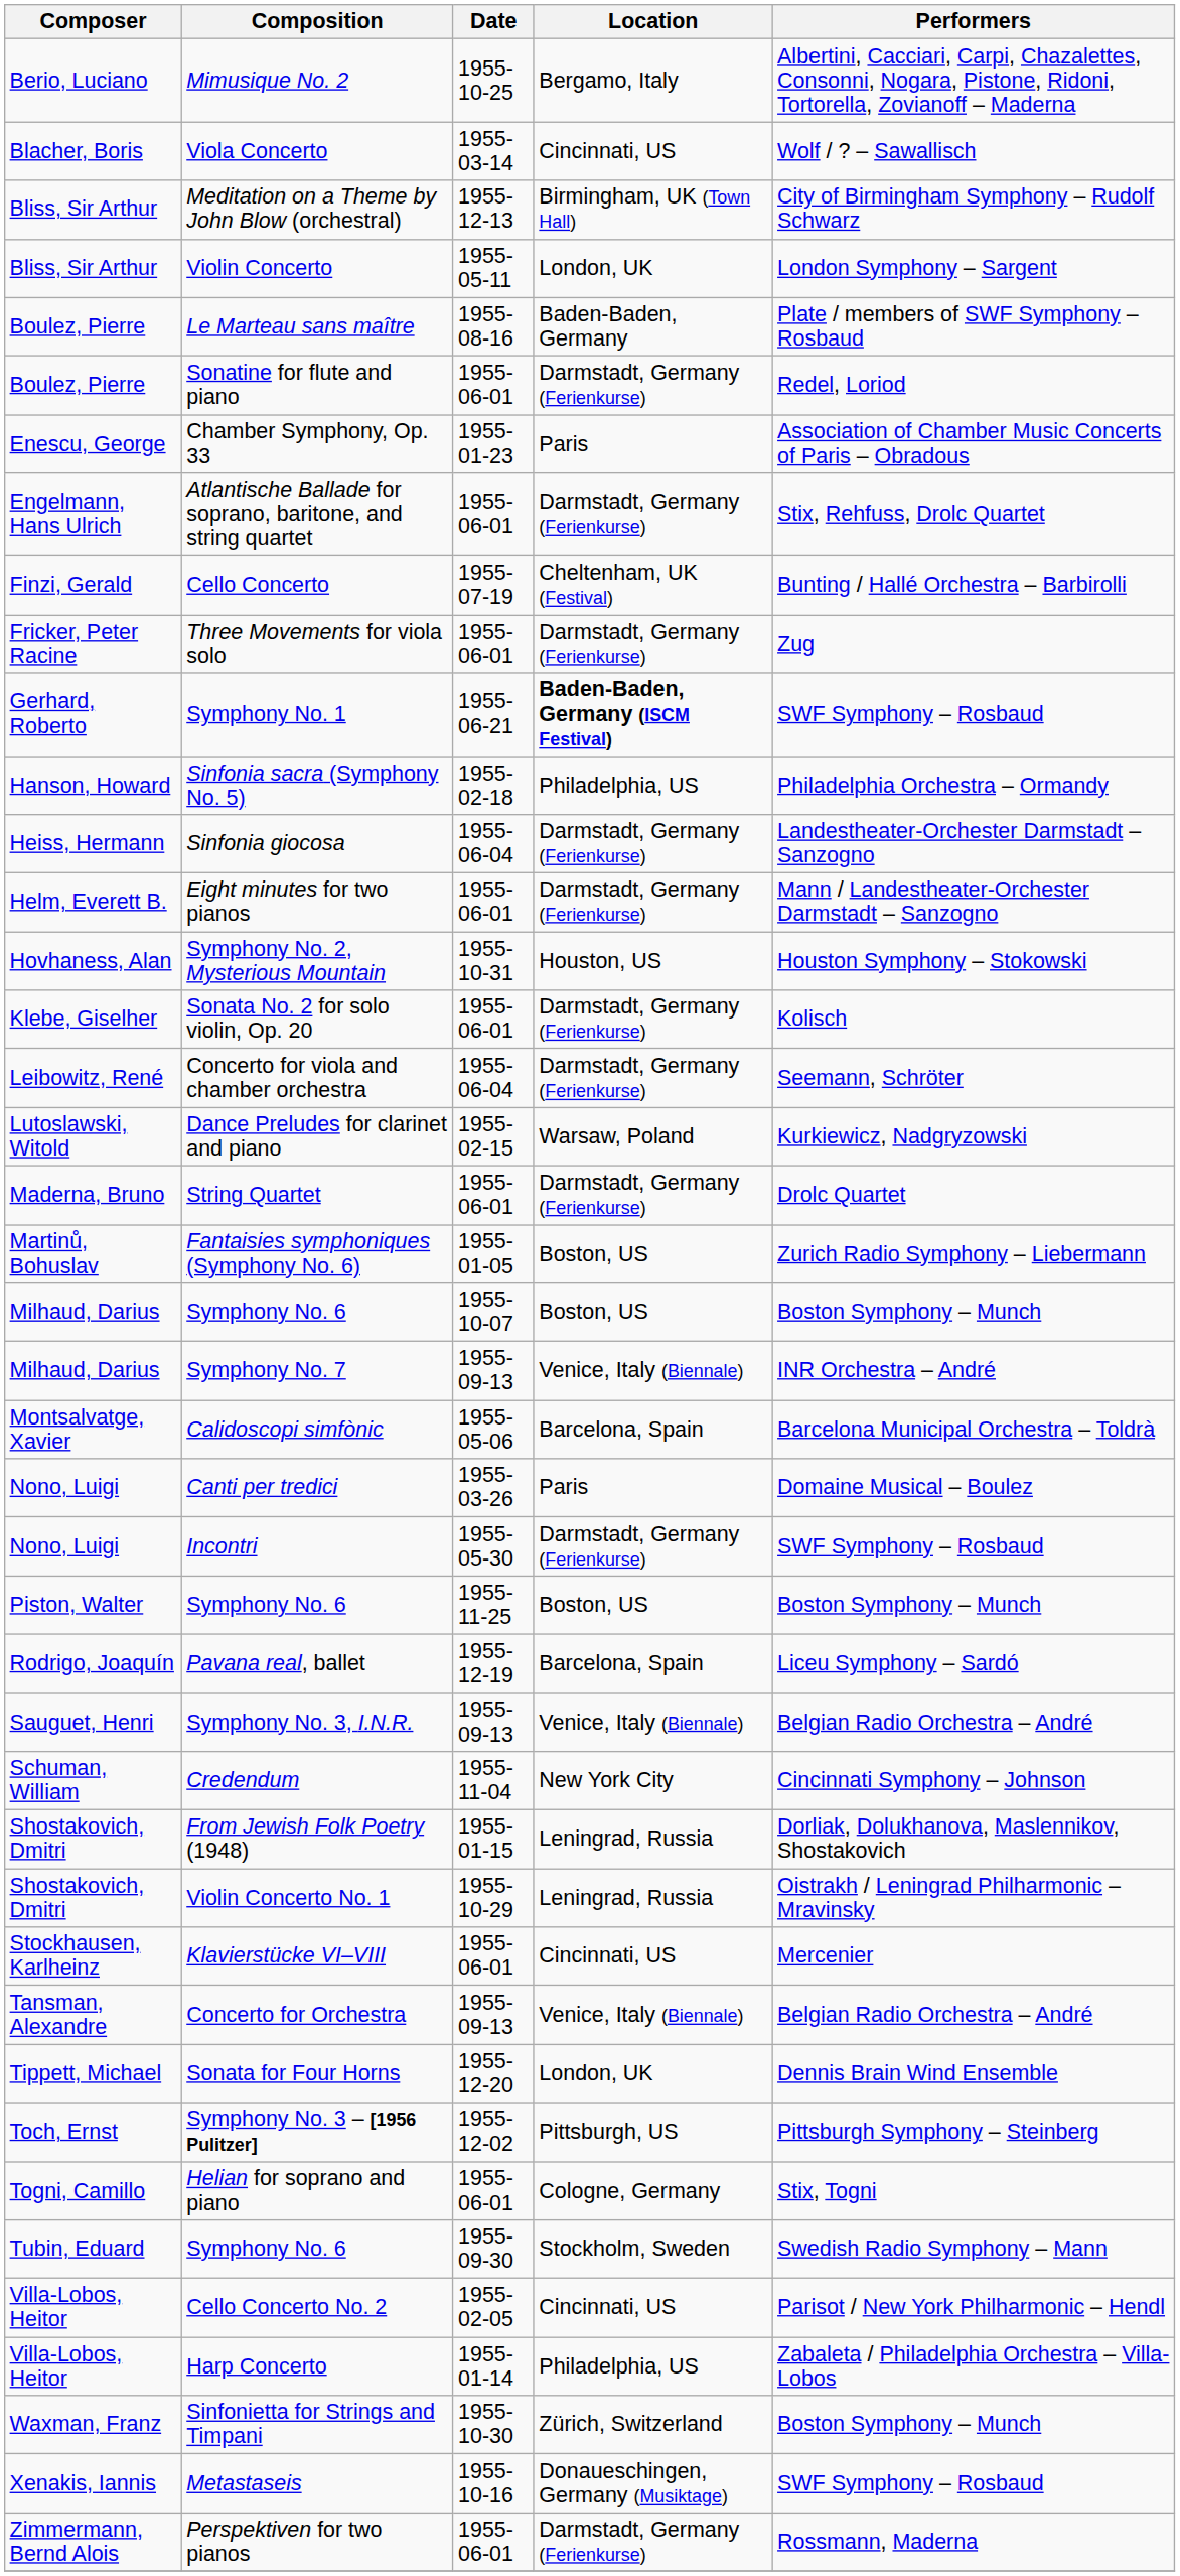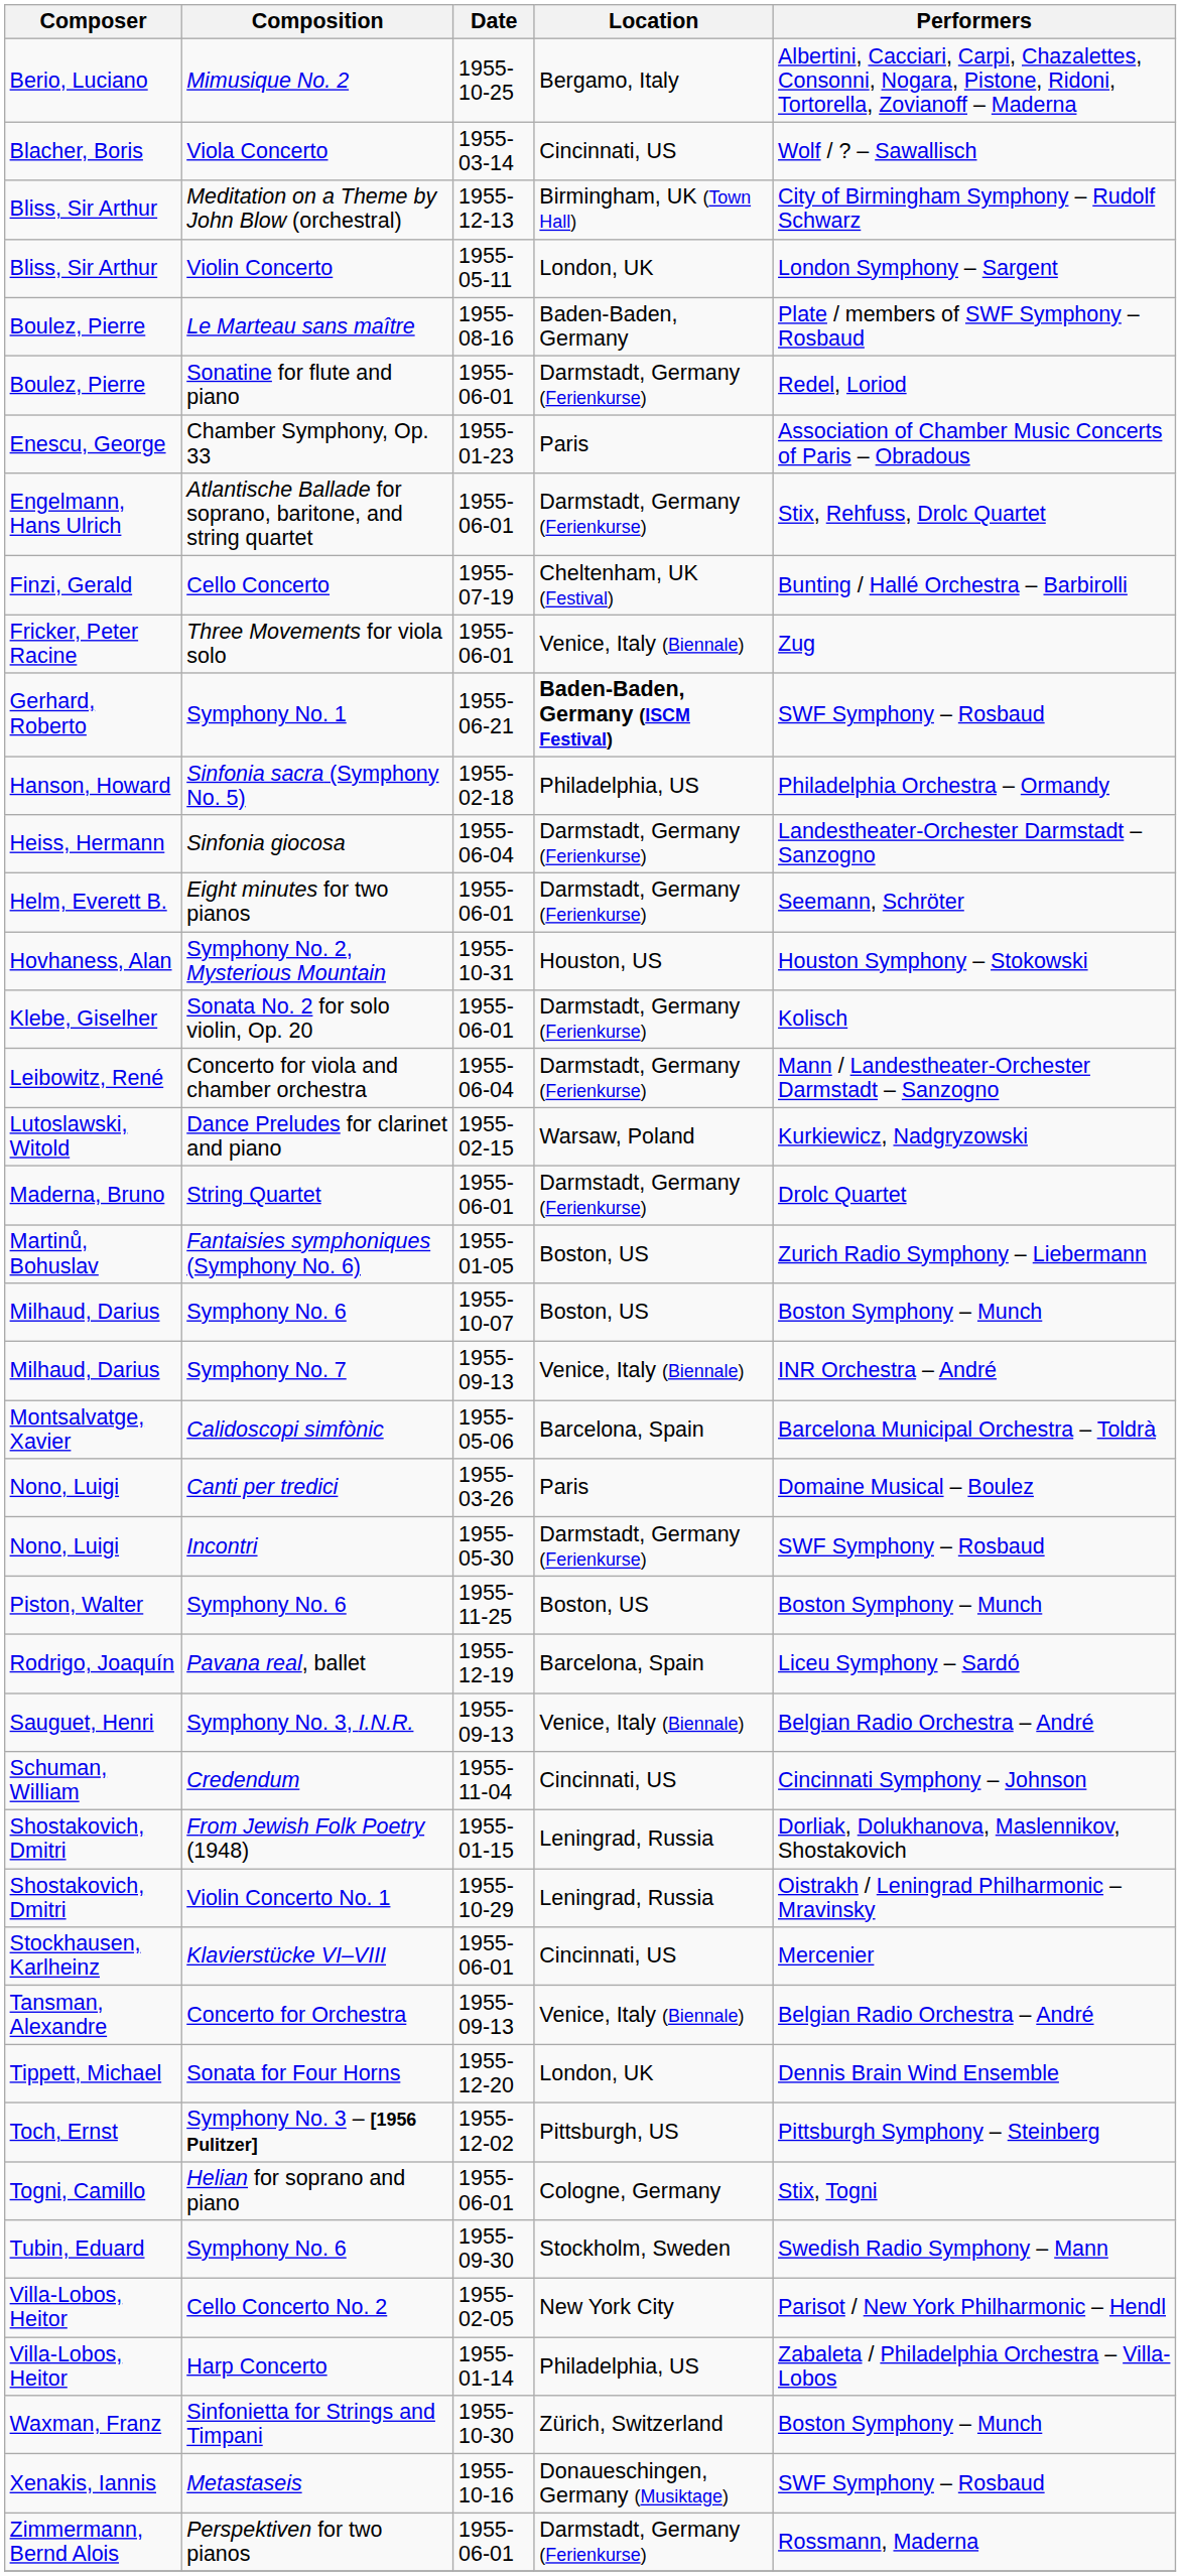Three Movements for viola solo | Location: Darmstadt, Germany (Ferienkurse) -> Venice, Italy (Biennale)
Eight minutes for two pianos | Performers: Mann / Landestheater-Orchester Darmstadt – Sanzogno -> Seemann, Schröter
Concerto for viola and chamber orchestra | Performers: Seemann, Schröter -> Mann / Landestheater-Orchester Darmstadt – Sanzogno
Credendum | Location: New York City -> Cincinnati, US
Cello Concerto No. 2 | Location: Cincinnati, US -> New York City
